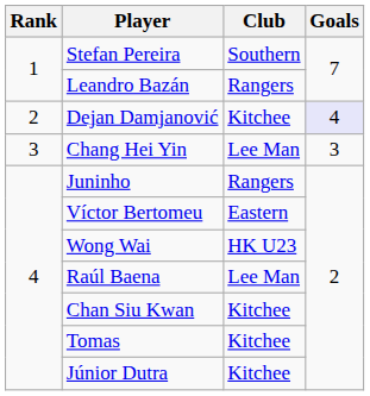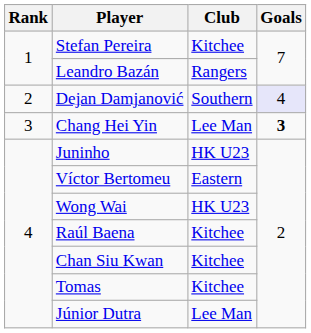Stefan Pereira | Club: Southern -> Kitchee
Dejan Damjanović | Club: Kitchee -> Southern
Chang Hei Yin | Goals: normal -> bold
Juninho | Club: Rangers -> HK U23
Raúl Baena | Club: Lee Man -> Kitchee
Júnior Dutra | Club: Kitchee -> Lee Man
